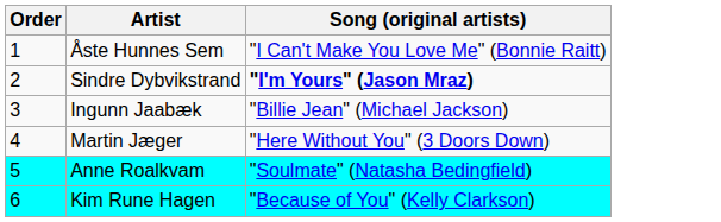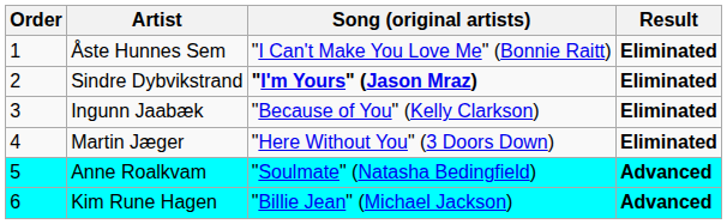+ column: Result | Eliminated | Eliminated | Eliminated | Eliminated | Advanced | Advanced
Ingunn Jaabæk | Song (original artists): "Billie Jean" (Michael Jackson) -> "Because of You" (Kelly Clarkson)
Kim Rune Hagen | Song (original artists): "Because of You" (Kelly Clarkson) -> "Billie Jean" (Michael Jackson)
